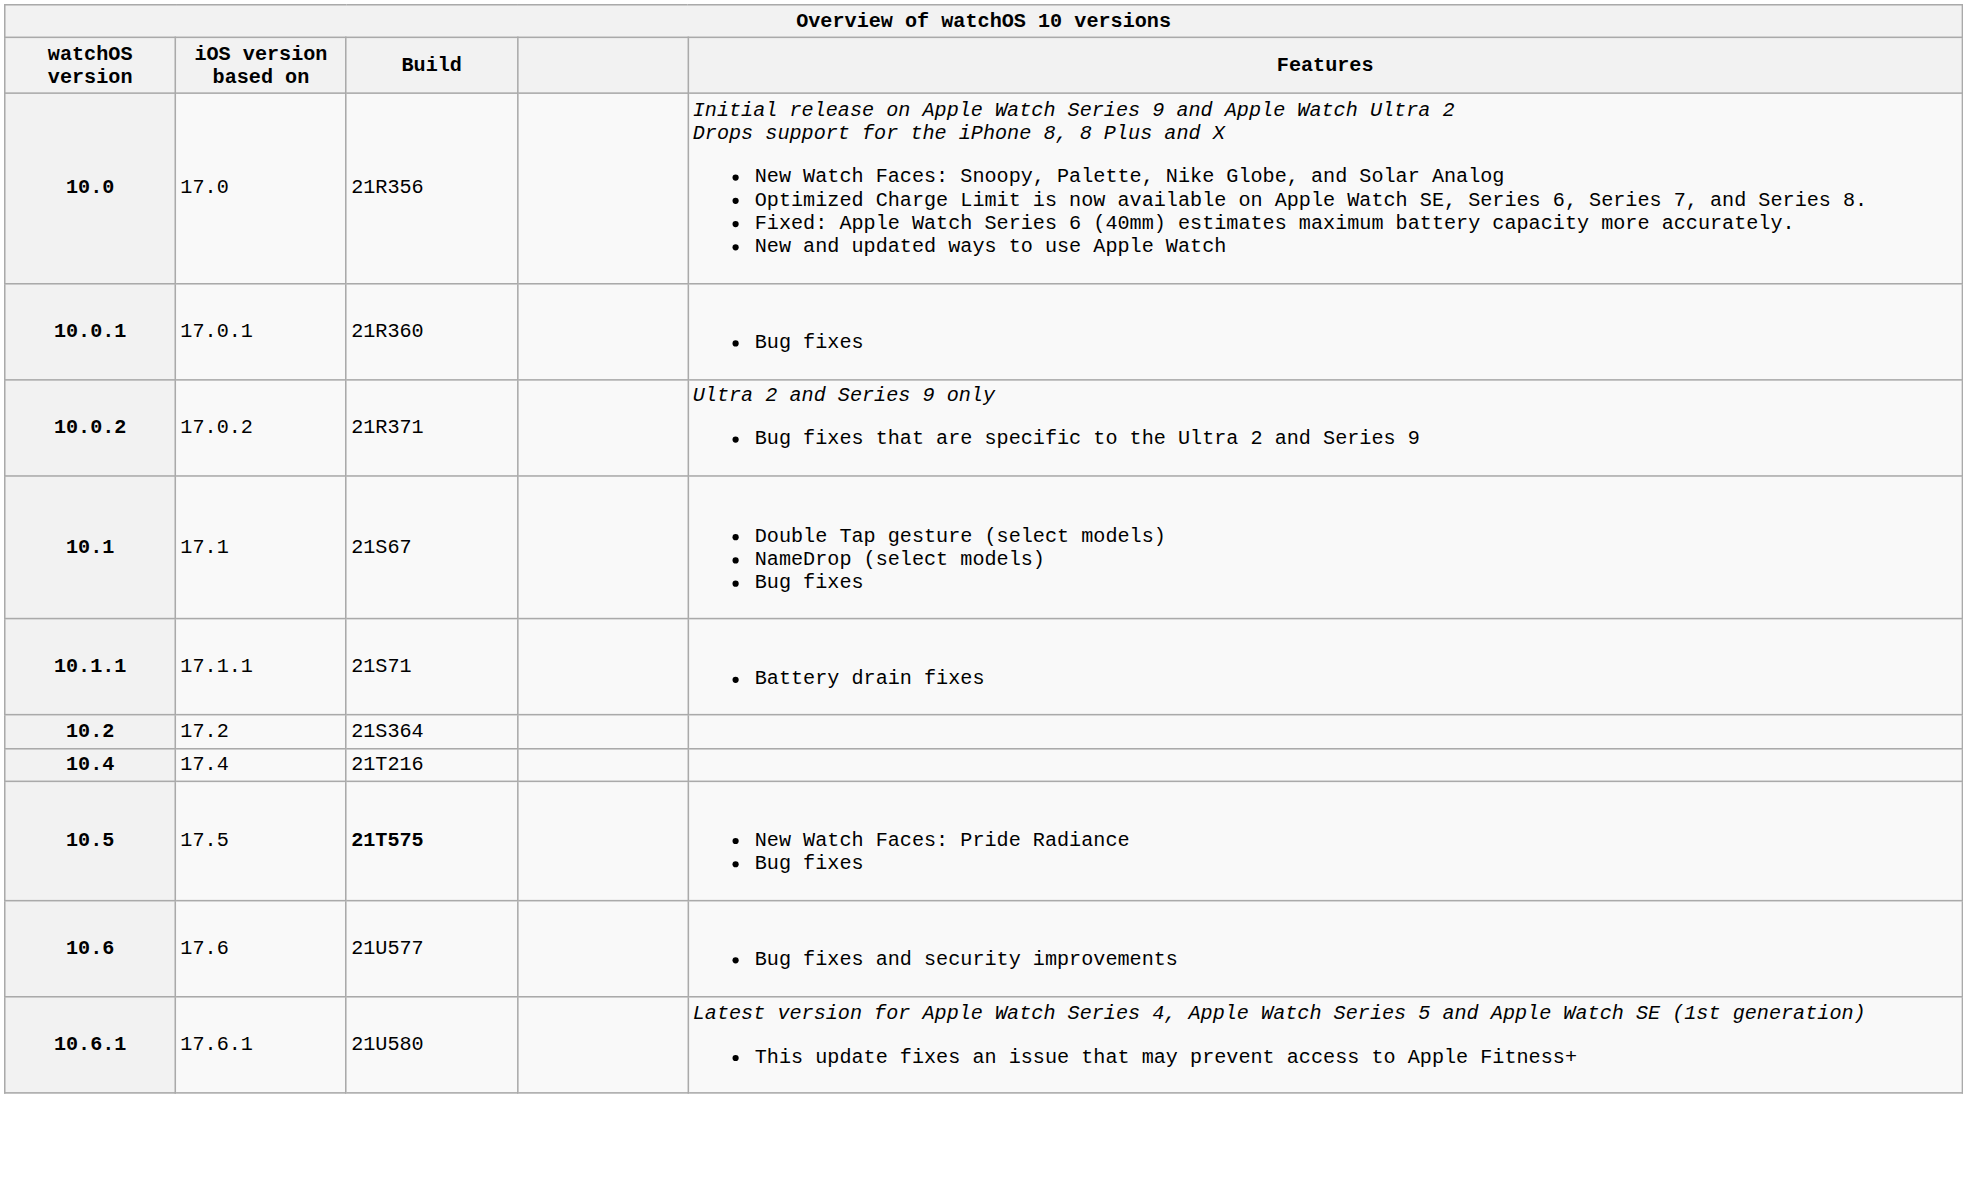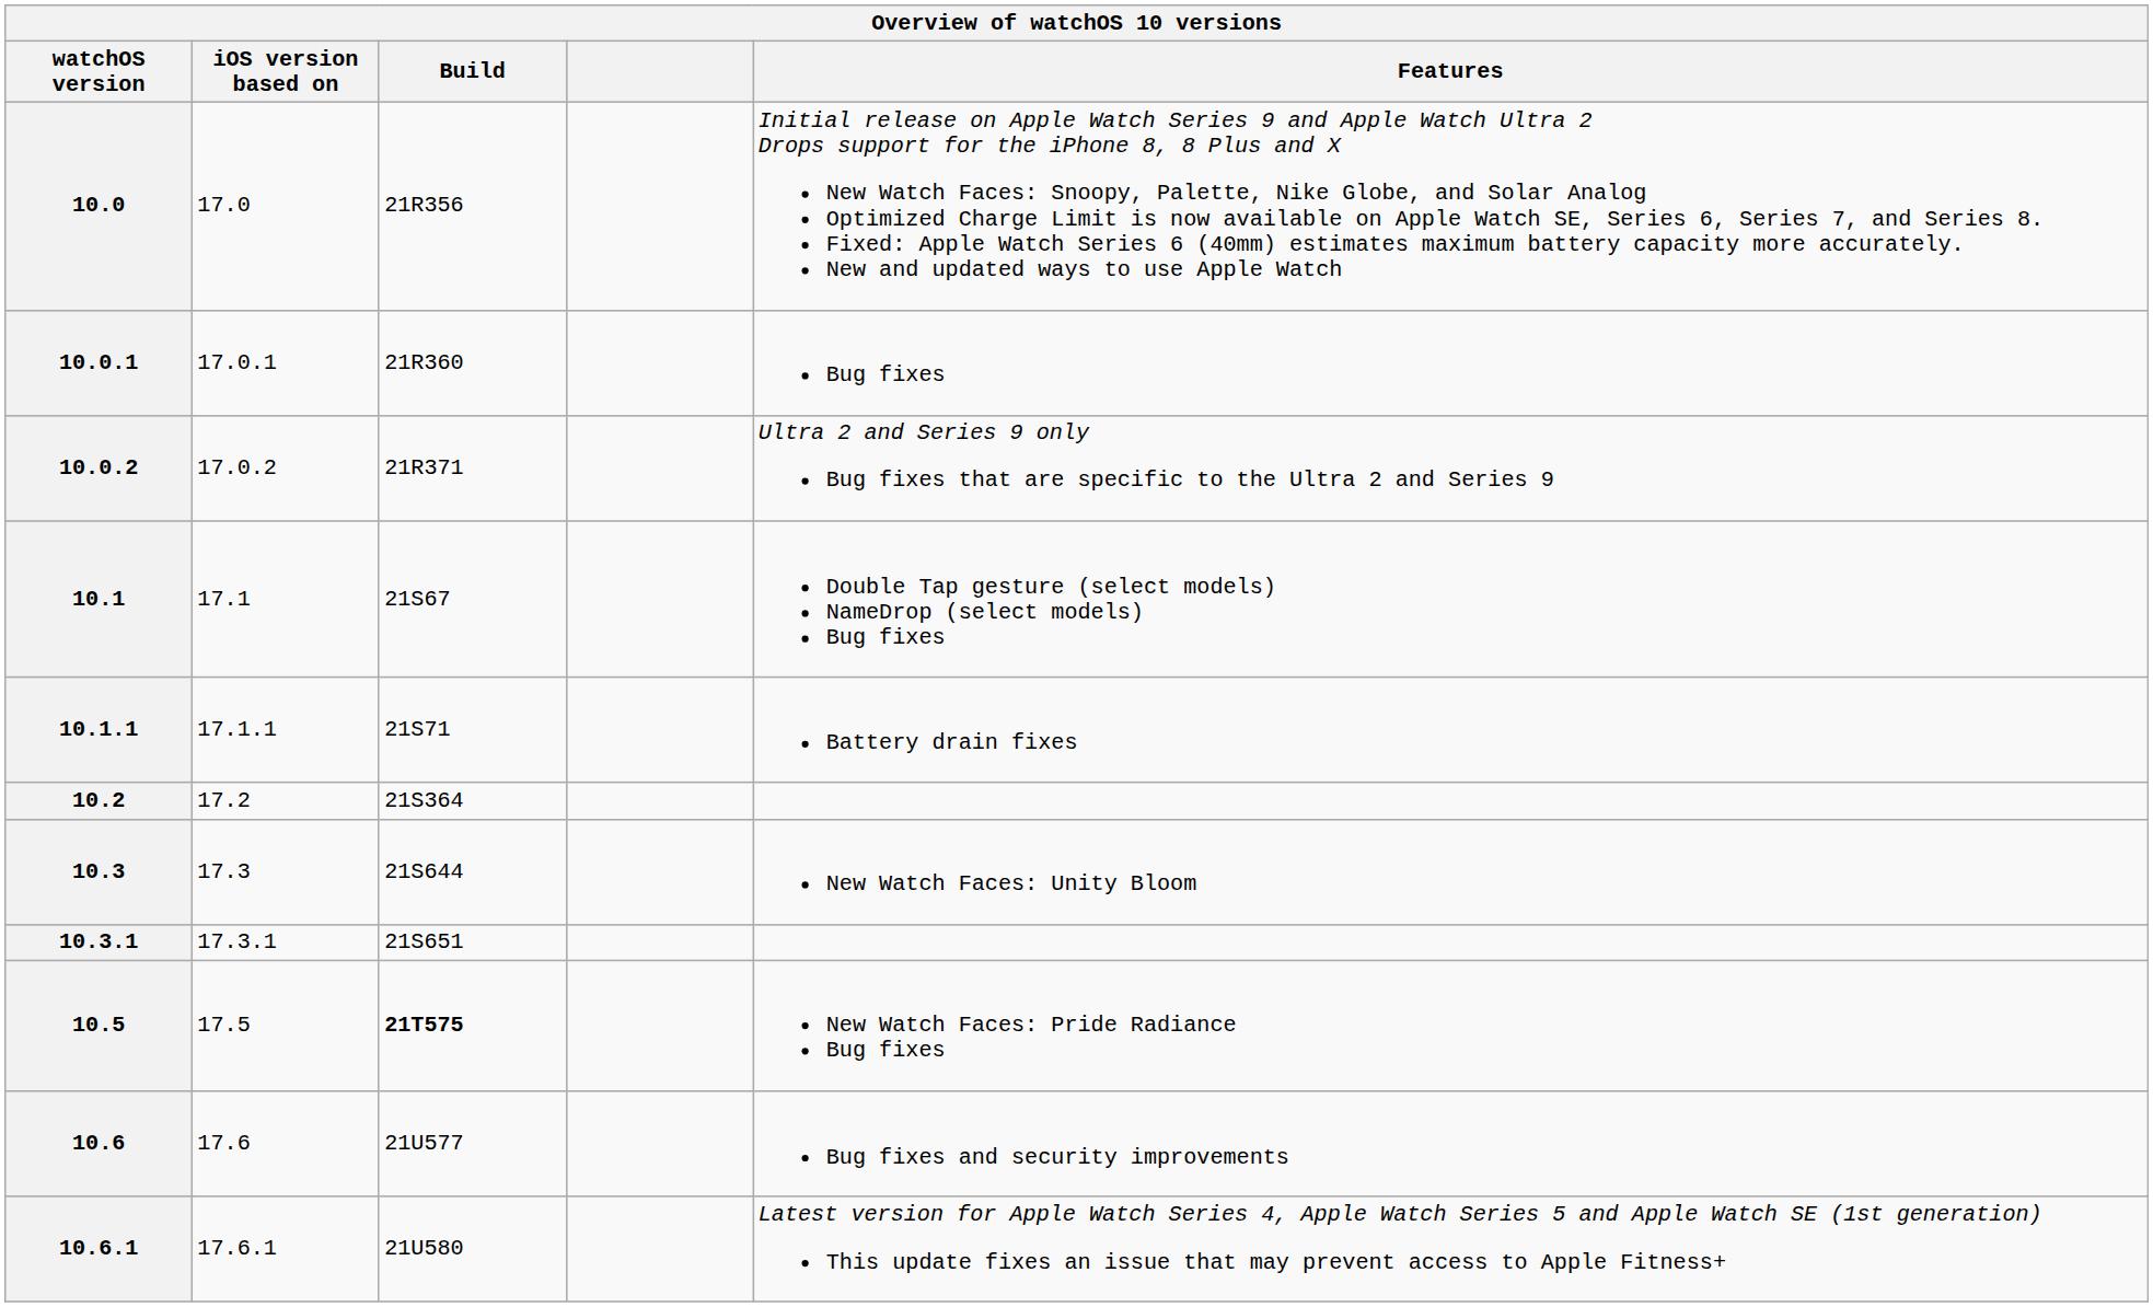+ row: 10.3 | 17.3 | 21S644 | New Watch Faces: Unity Bloom
+ row: 10.3.1 | 17.3.1 | 21S651
- row: 10.4 | 17.4 | 21T216
